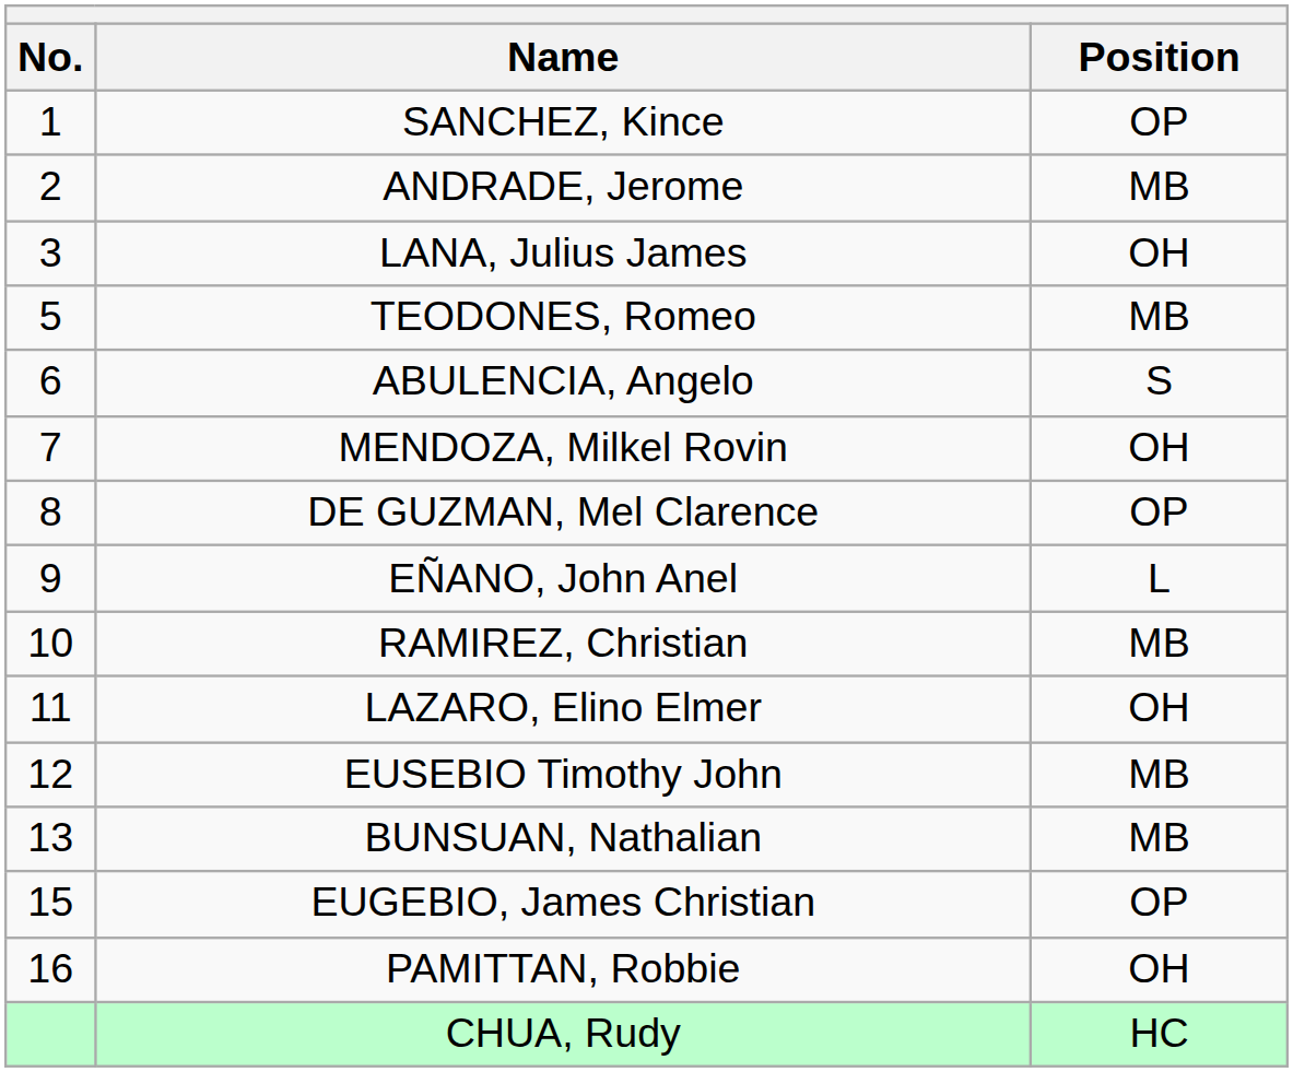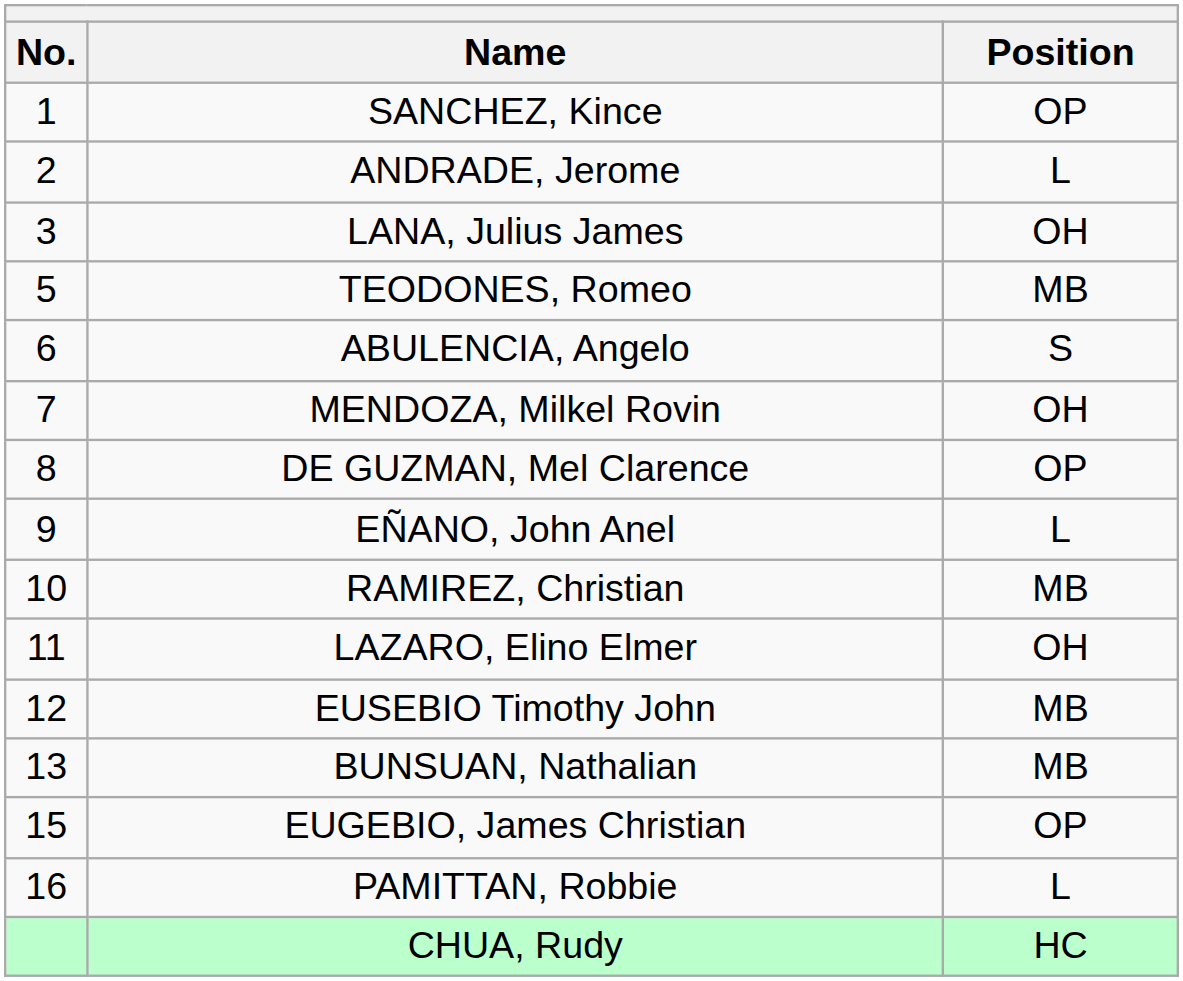ANDRADE, Jerome | Position: MB -> L
PAMITTAN, Robbie | Position: OH -> L
